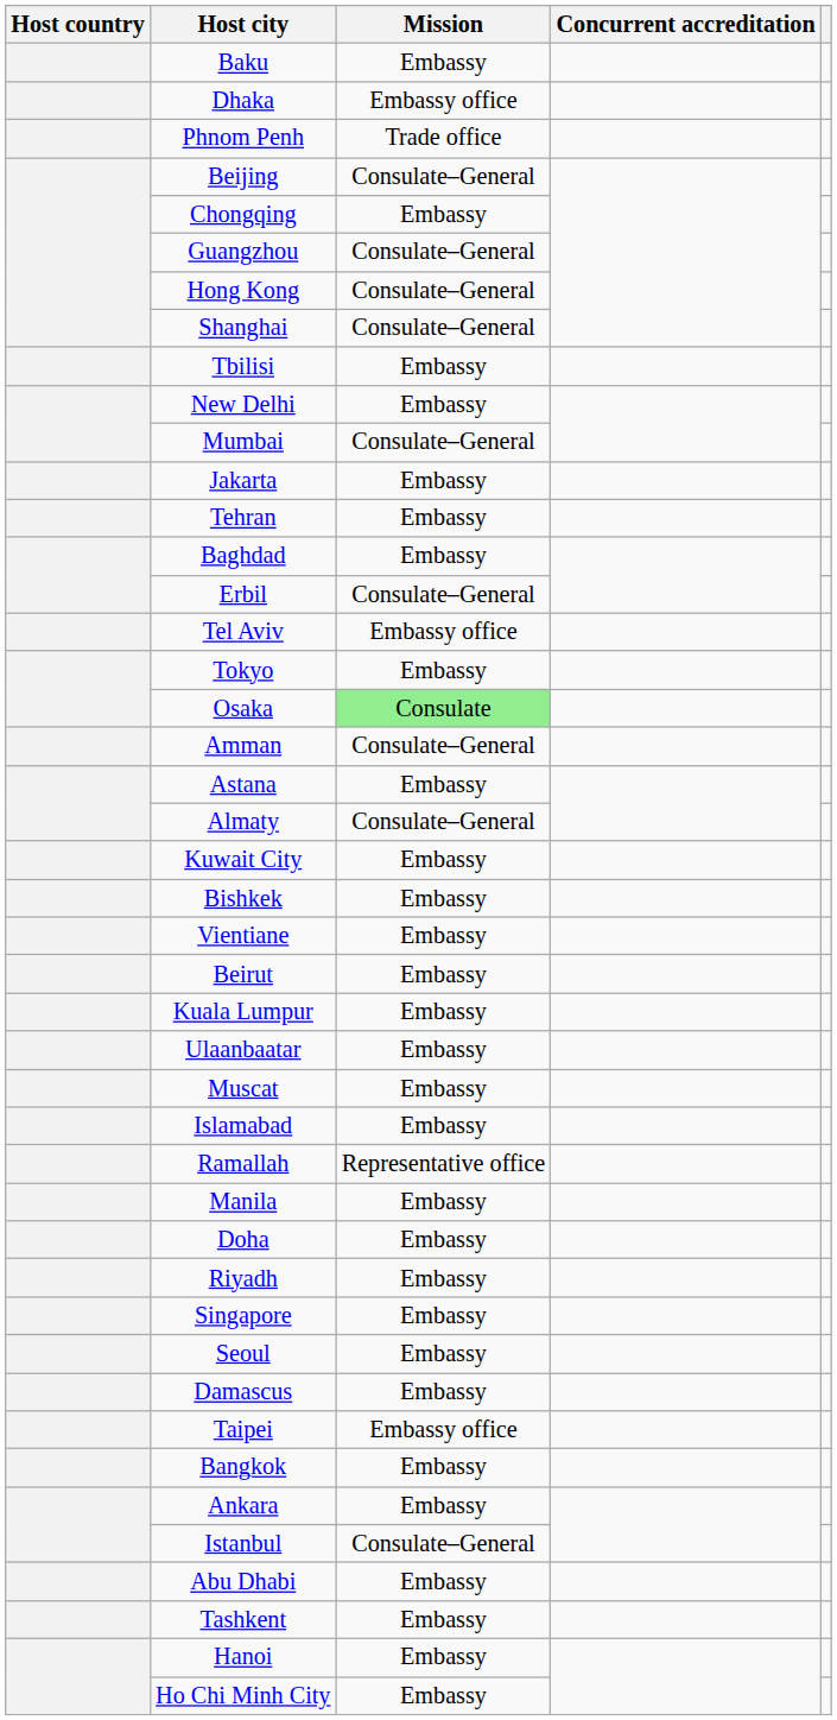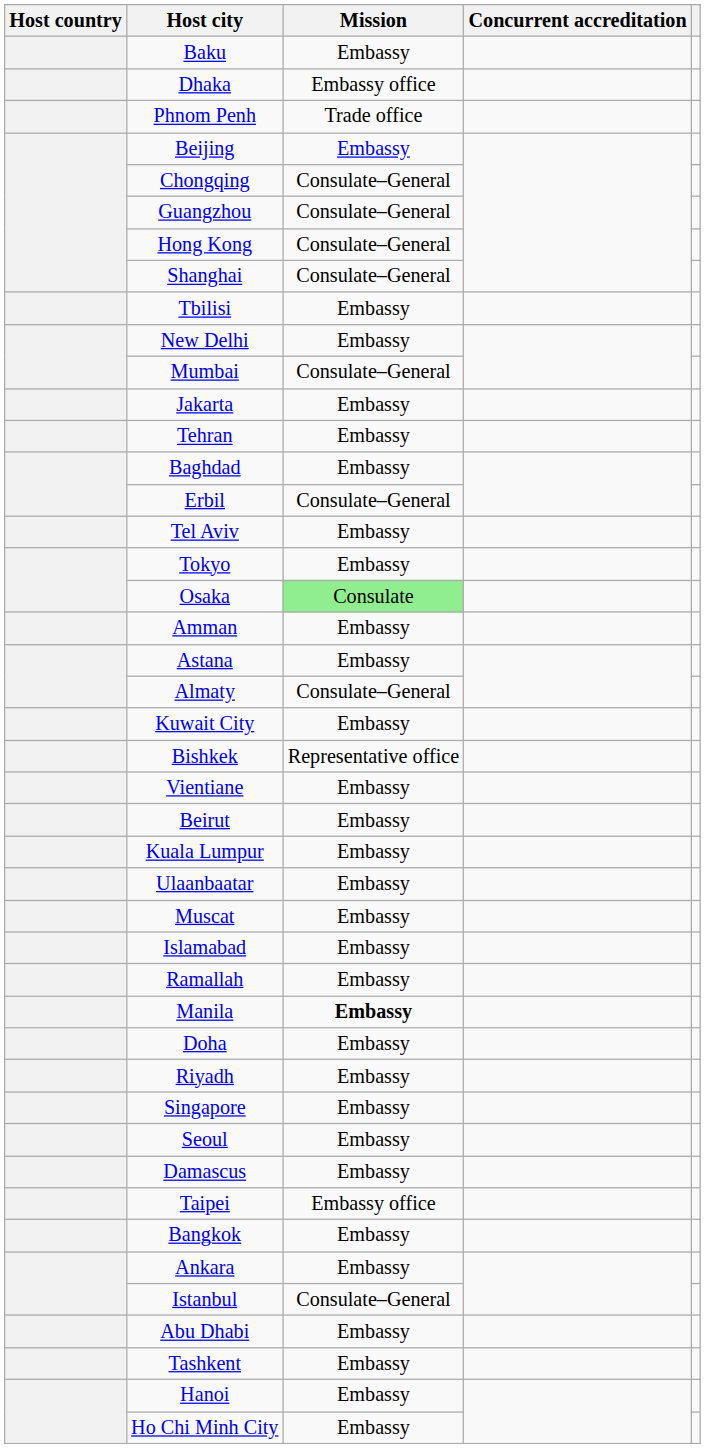Beijing | Mission: Consulate–General -> Embassy
Chongqing | Mission: Embassy -> Consulate–General
Tel Aviv | Mission: Embassy office -> Embassy
Amman | Mission: Consulate–General -> Embassy
Bishkek | Mission: Embassy -> Representative office
Ramallah | Mission: Representative office -> Embassy
Manila | Mission: normal -> bold
